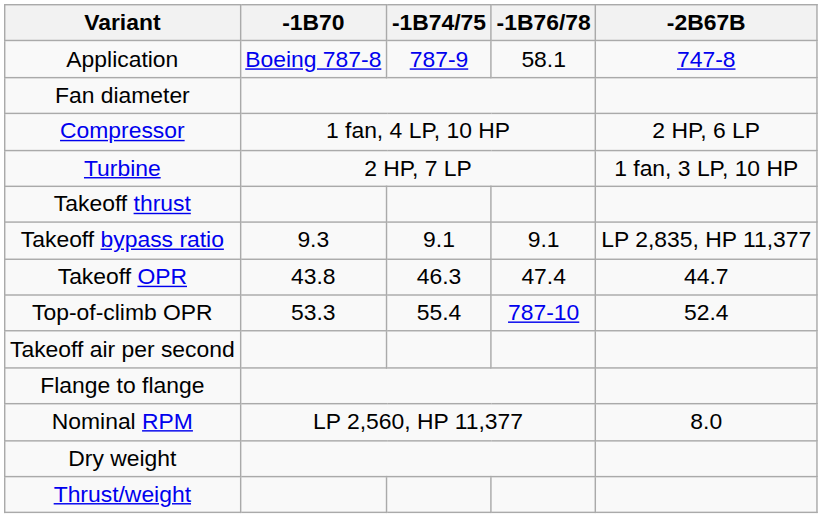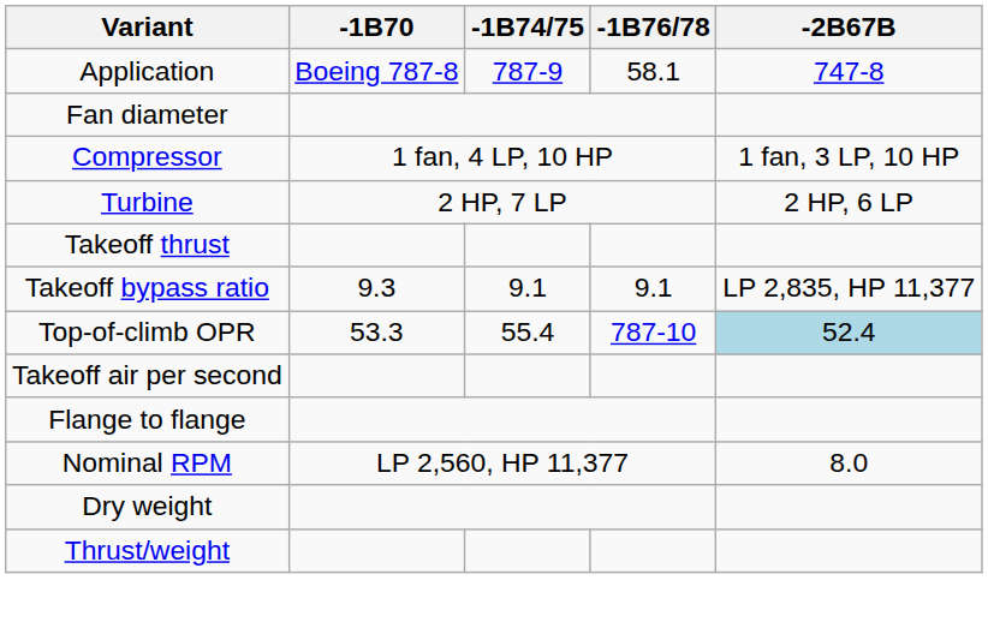Compressor | -2B67B: 2 HP, 6 LP -> 1 fan, 3 LP, 10 HP
Turbine | -2B67B: 1 fan, 3 LP, 10 HP -> 2 HP, 6 LP
- row: Takeoff OPR | 43.8 | 46.3 | 47.4 | 44.7
Top-of-climb OPR | -2B67B: no background -> lightblue background
